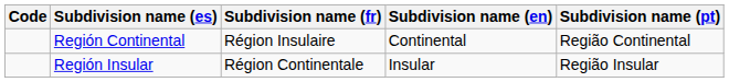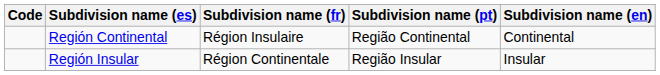columns swapped: Subdivision name (pt) <-> Subdivision name (en)
